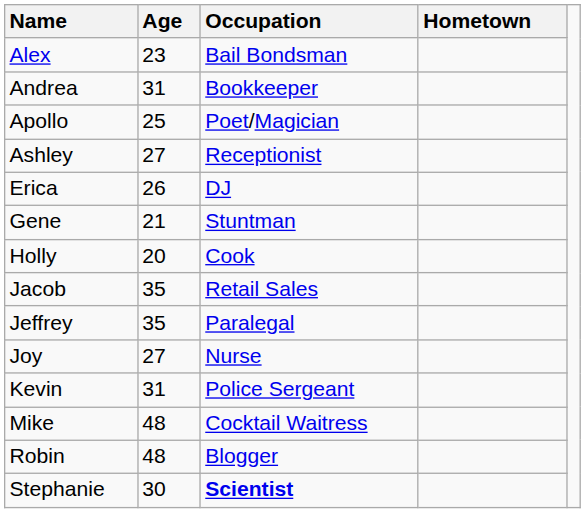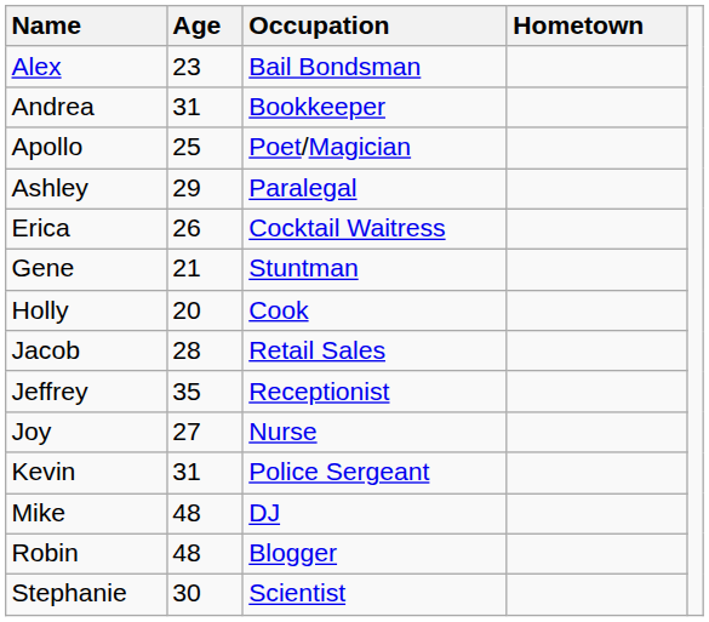Ashley | Age: 27 -> 29
Ashley | Occupation: Receptionist -> Paralegal
Erica | Occupation: DJ -> Cocktail Waitress
Jacob | Age: 35 -> 28
Jeffrey | Occupation: Paralegal -> Receptionist
Mike | Occupation: Cocktail Waitress -> DJ
Stephanie | Occupation: bold -> normal
